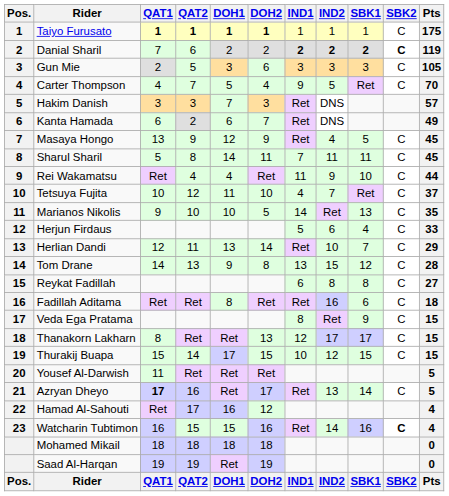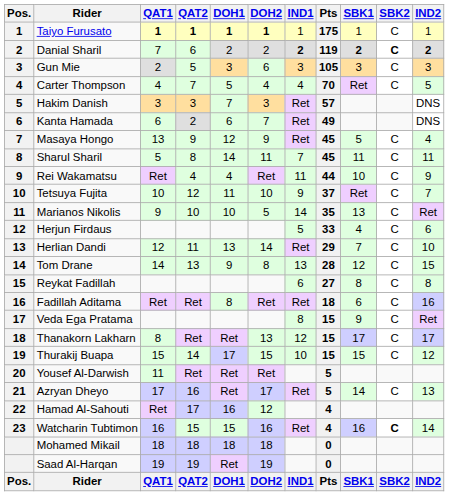columns swapped: IND2 <-> Pts
Carter Thompson | IND1: 9 -> 4
Tetsuya Fujita | IND1: 4 -> 9
Azryan Dheyo | QAT1: bold -> normal
